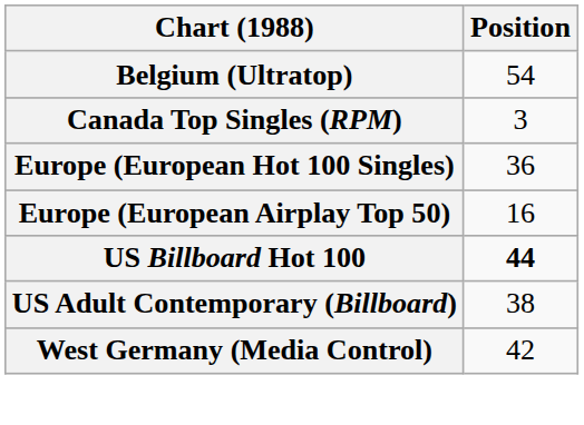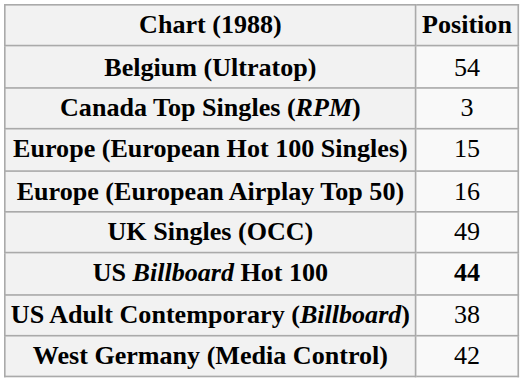Europe (European Hot 100 Singles) | Position: 36 -> 15
+ row: UK Singles (OCC) | 49
